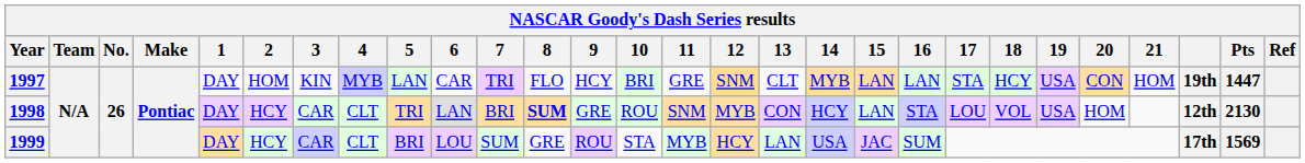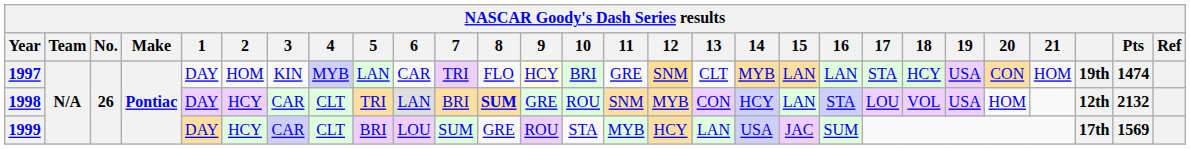1997 | 9: no background -> lightyellow background
1997 | Pts: 1447 -> 1474
1998 | Pts: 2130 -> 2132
